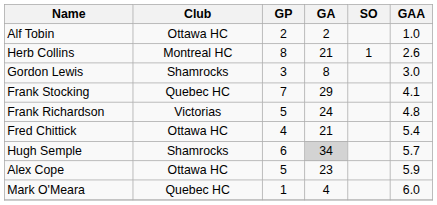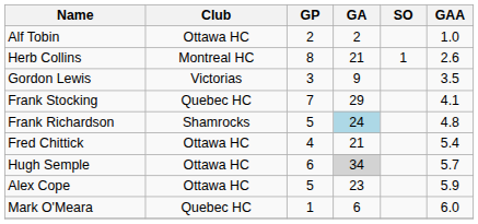Gordon Lewis | Club: Shamrocks -> Victorias
Gordon Lewis | GA: 8 -> 9
Gordon Lewis | GAA: 3.0 -> 3.5
Frank Richardson | Club: Victorias -> Shamrocks
Frank Richardson | GA: no background -> lightblue background
Hugh Semple | Club: Shamrocks -> Ottawa HC
Mark O'Meara | GA: 4 -> 6
